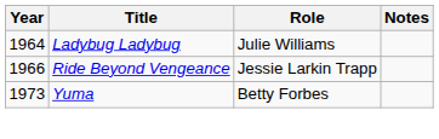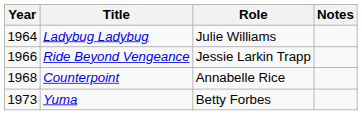+ row: 1968 | Counterpoint | Annabelle Rice
